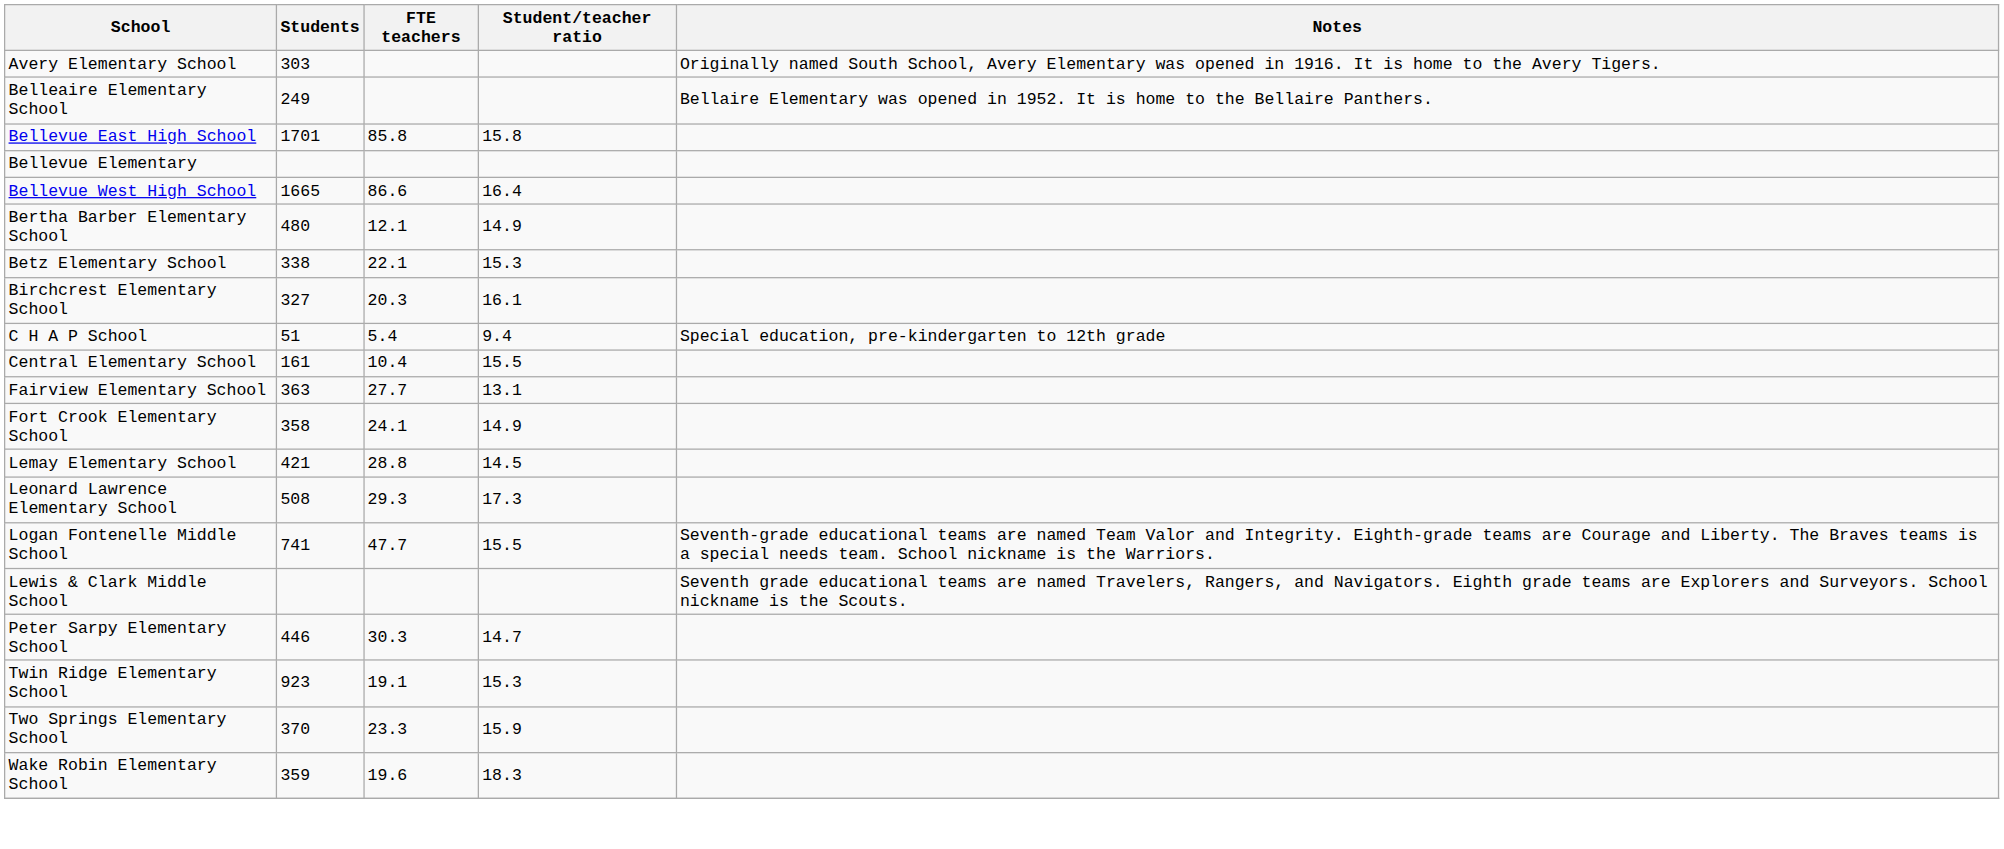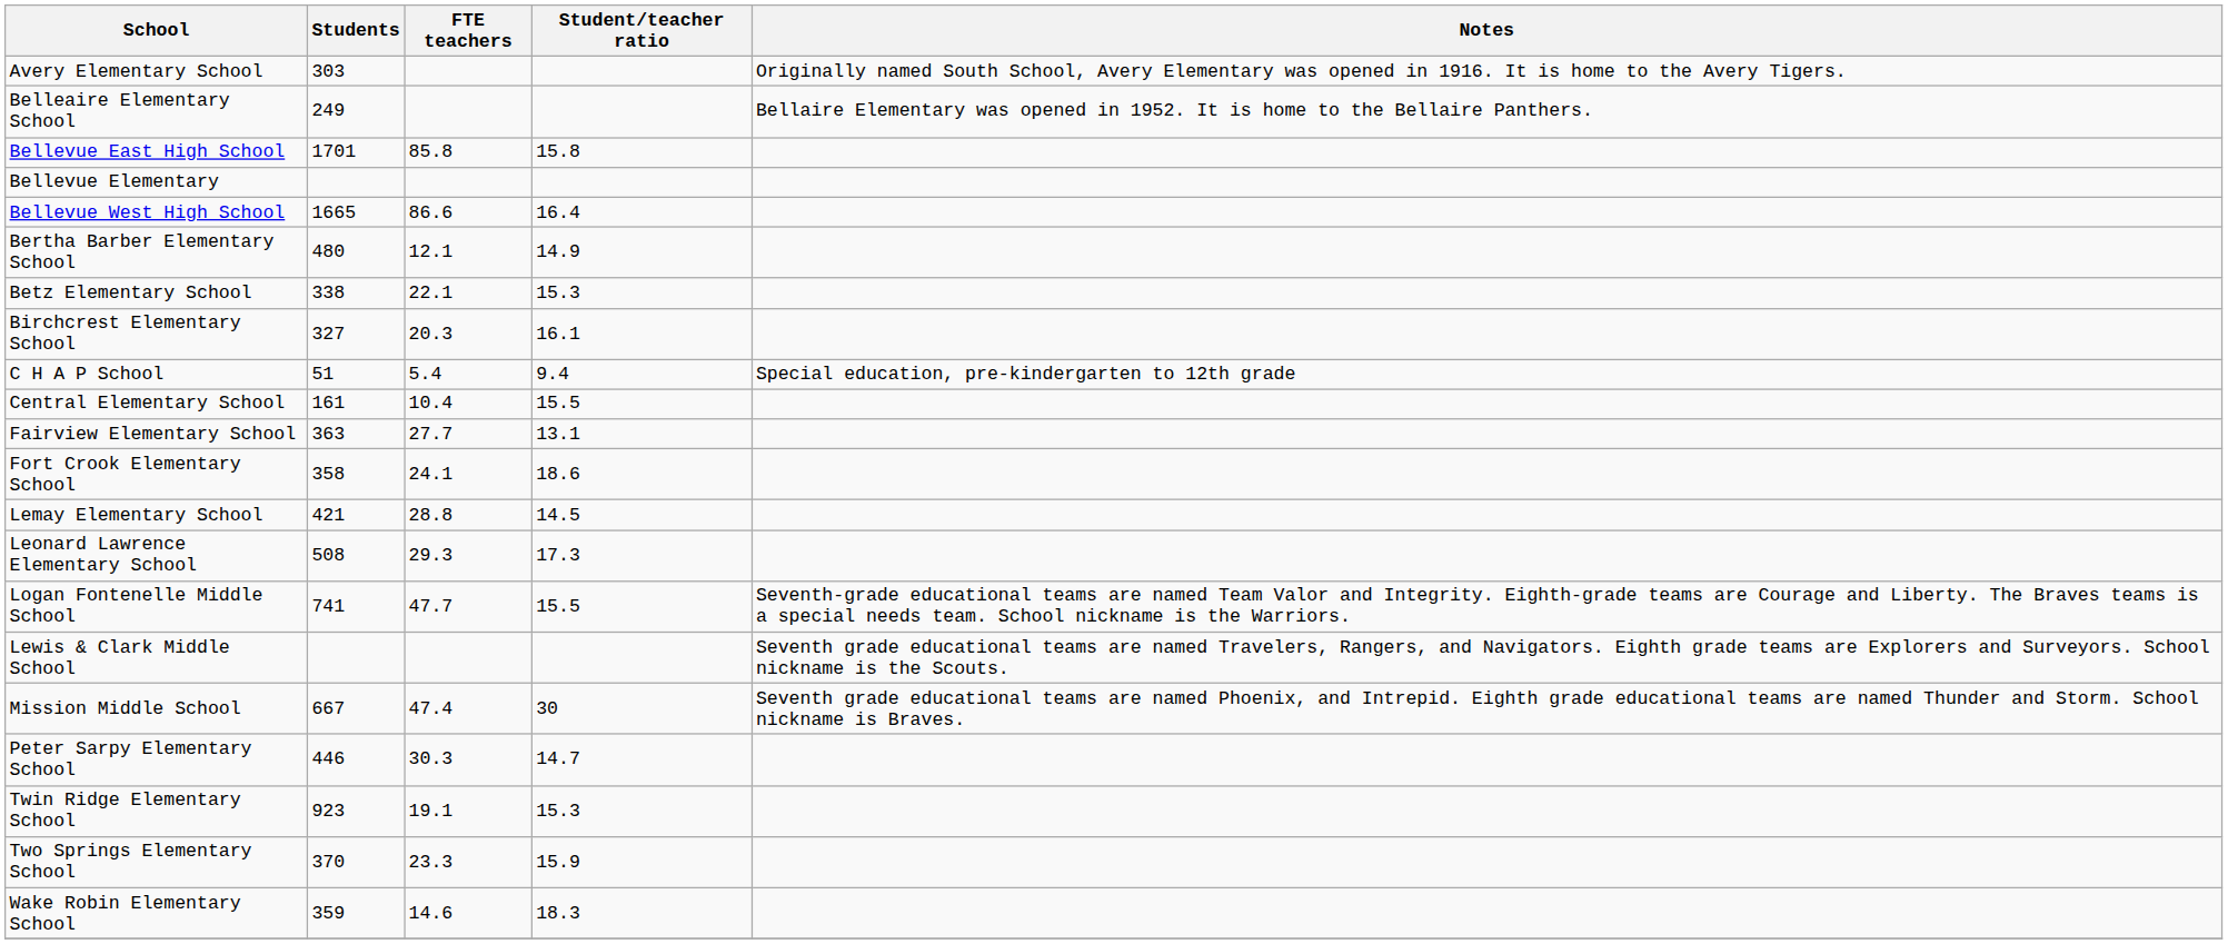Fort Crook Elementary School | Student/teacher ratio: 14.9 -> 18.6
+ row: Mission Middle School | 667 | 47.4 | 30 | Seventh grade educational teams are named Phoenix, and Intrepid. Eighth grade educational teams are named Thunder and Storm. School nickname is Braves.
Wake Robin Elementary School | FTE teachers: 19.6 -> 14.6
